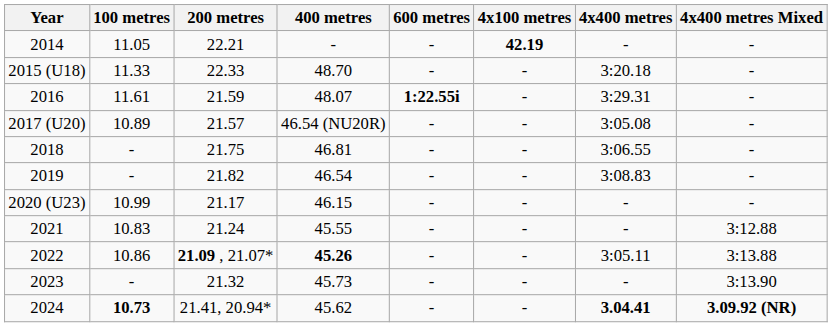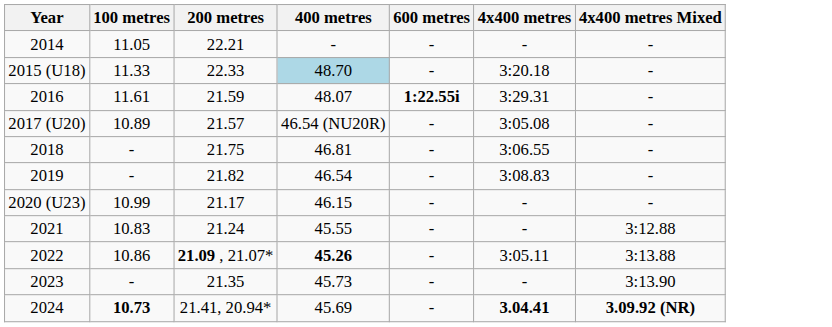- column: 4x100 metres | 42.19 | - | - | - | - | - | - | - | - | - | -
2015 (U18) | 400 metres: no background -> lightblue background
2023 | 200 metres: 21.32 -> 21.35
2024 | 400 metres: 45.62 -> 45.69
